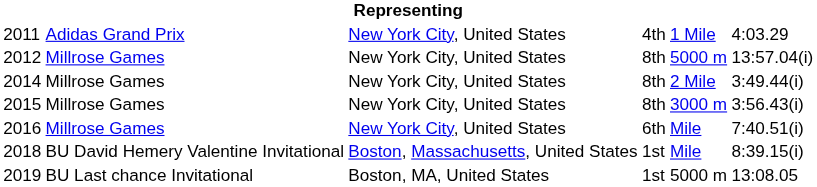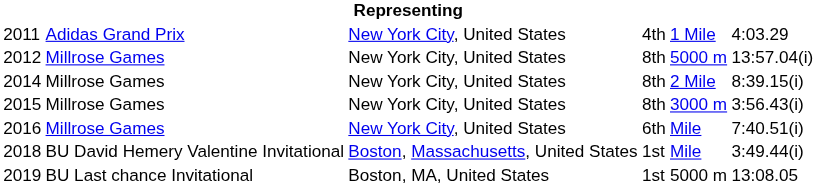2014 | column 6: 3:49.44(i) -> 8:39.15(i)
2018 | column 6: 8:39.15(i) -> 3:49.44(i)
